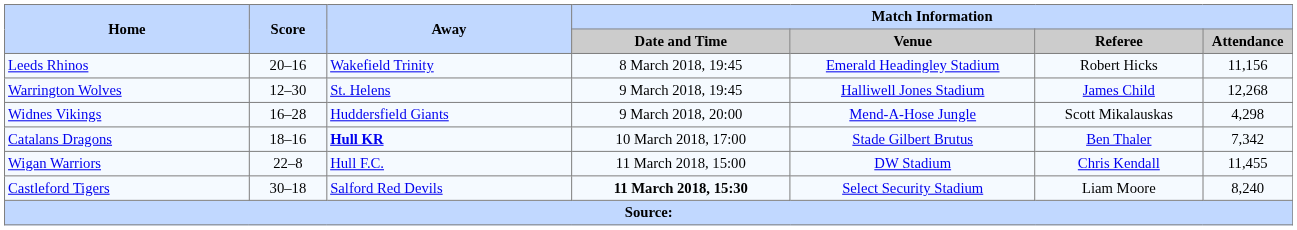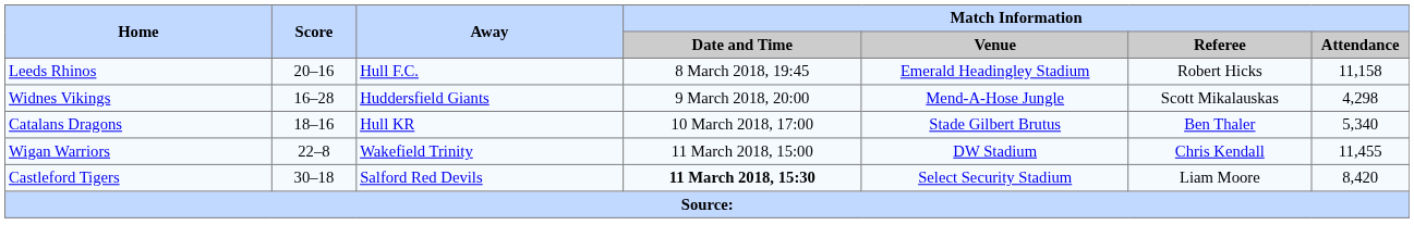Leeds Rhinos | Away: Wakefield Trinity -> Hull F.C.
Leeds Rhinos | Match Information / Attendance: 11,156 -> 11,158
- row: Warrington Wolves | 12–30 | St. Helens | 9 March 2018, 19:45 | Halliwell Jones Stadium | James Child | 12,268
Catalans Dragons | Away: bold -> normal
Catalans Dragons | Match Information / Attendance: 7,342 -> 5,340
Wigan Warriors | Away: Hull F.C. -> Wakefield Trinity
Castleford Tigers | Match Information / Attendance: 8,240 -> 8,420
